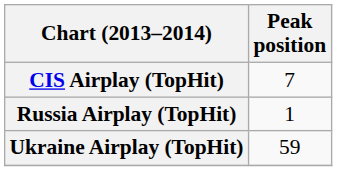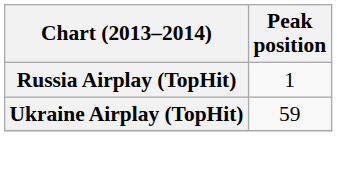- row: CIS Airplay (TopHit) | 7
